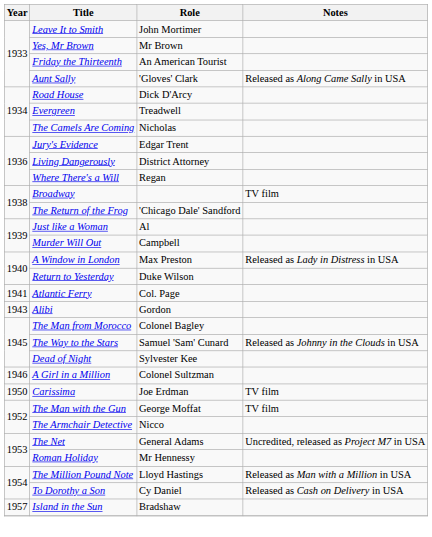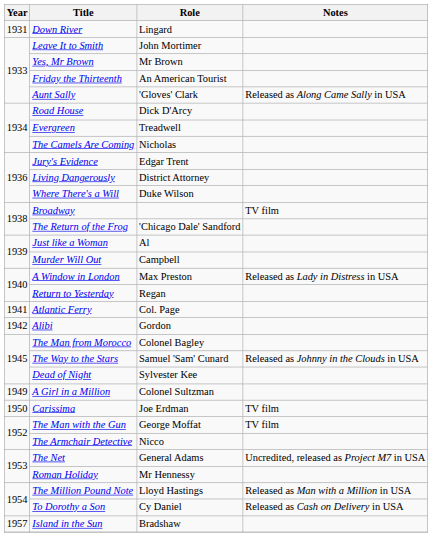+ row: 1931 | Down River | Lingard
Where There's a Will | Role: Regan -> Duke Wilson
Return to Yesterday | Role: Duke Wilson -> Regan
Alibi | Year: 1943 -> 1942
A Girl in a Million | Year: 1946 -> 1949
